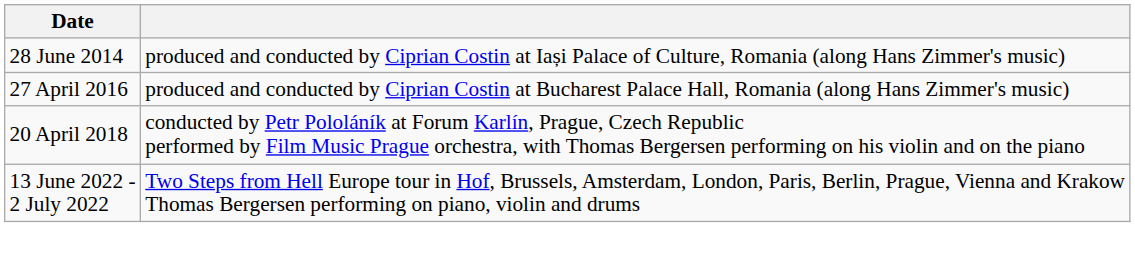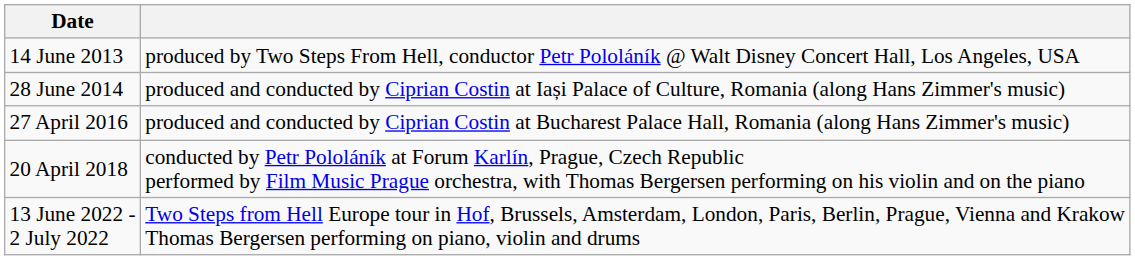+ row: 14 June 2013 | produced by Two Steps From Hell, conductor Petr Pololáník @ Walt Disney Concert Hall, Los Angeles, USA
